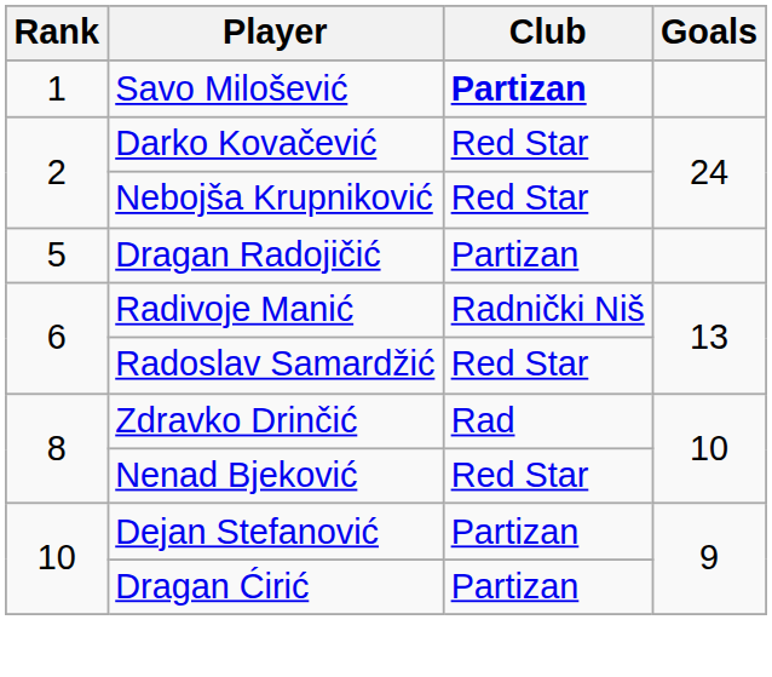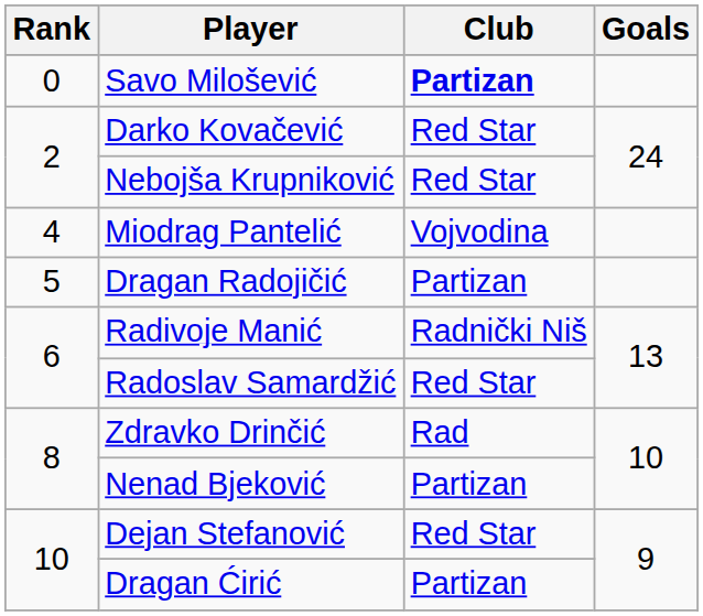Savo Milošević | Rank: 1 -> 0
+ row: 4 | Miodrag Pantelić | Vojvodina
Nenad Bjeković | Club: Red Star -> Partizan
Dejan Stefanović | Club: Partizan -> Red Star
